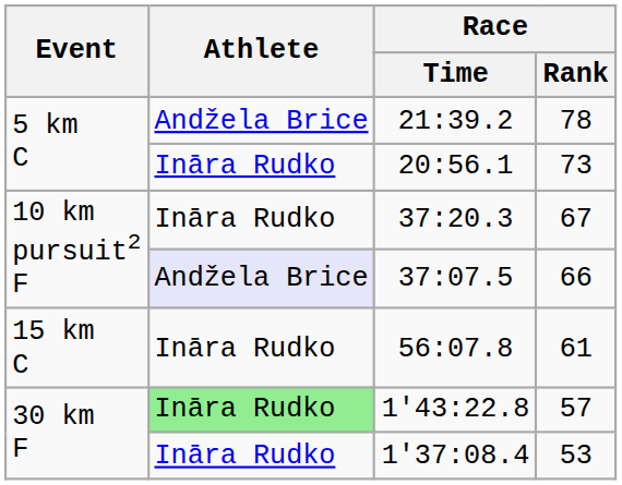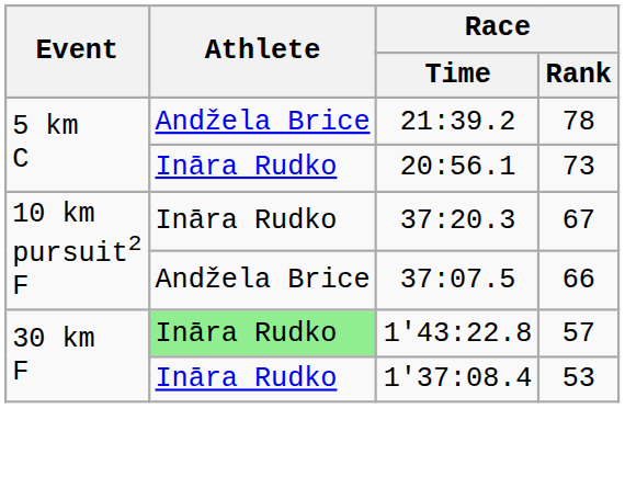37:07.5 | Athlete: lavender background -> no background
- row: 15 km C | Ināra Rudko | 56:07.8 | 61
